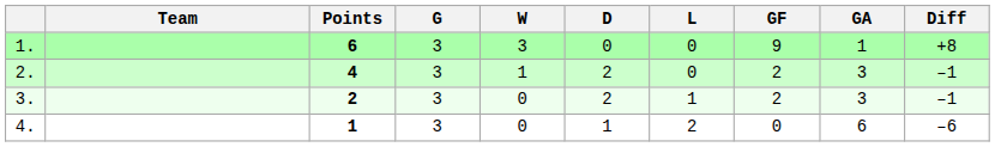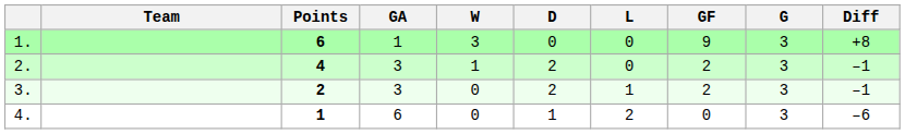columns swapped: G <-> GA
